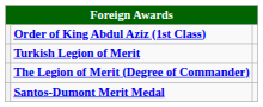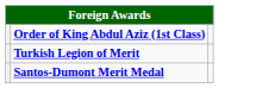- row: The Legion of Merit (Degree of Commander)
